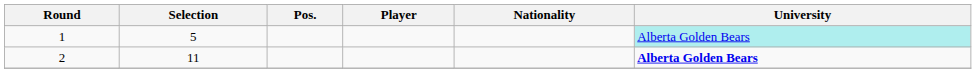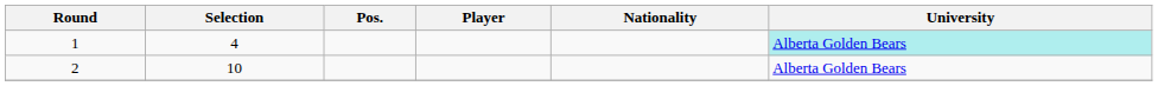1 | Selection: 5 -> 4
2 | Selection: 11 -> 10
2 | University: bold -> normal
